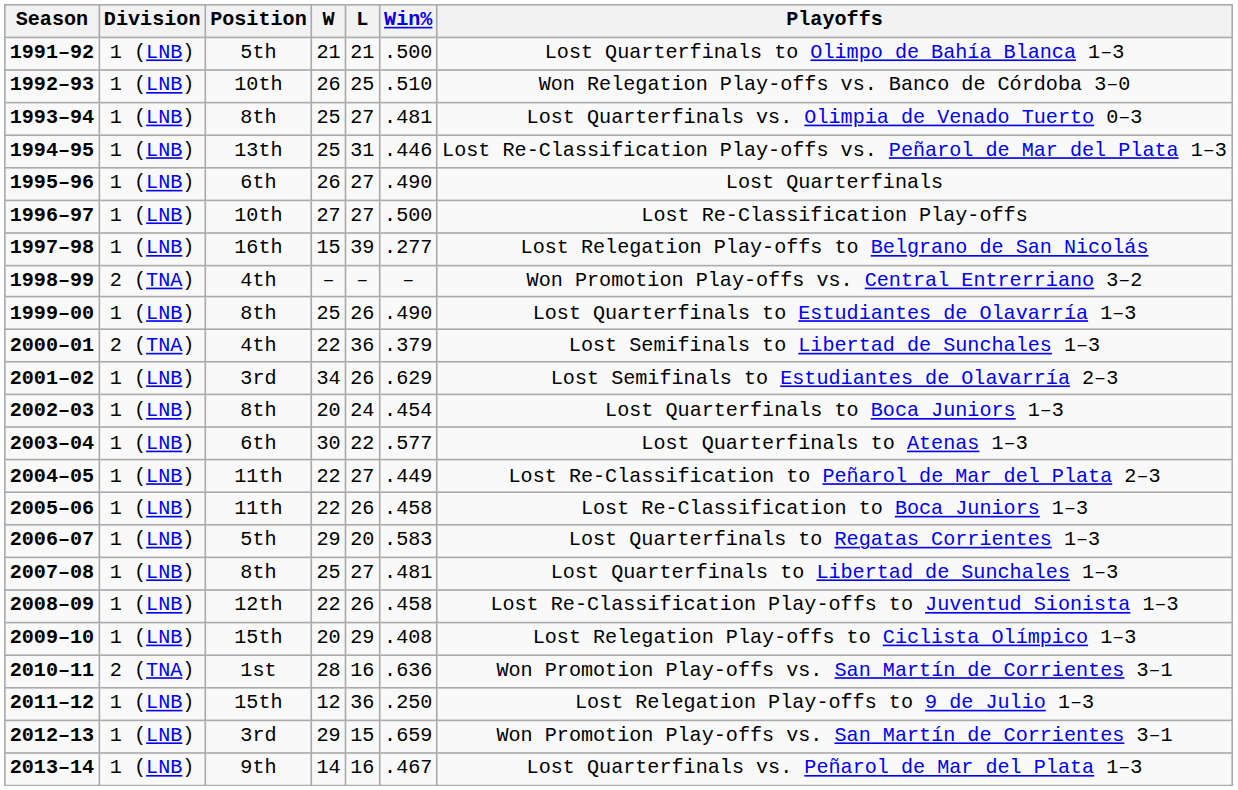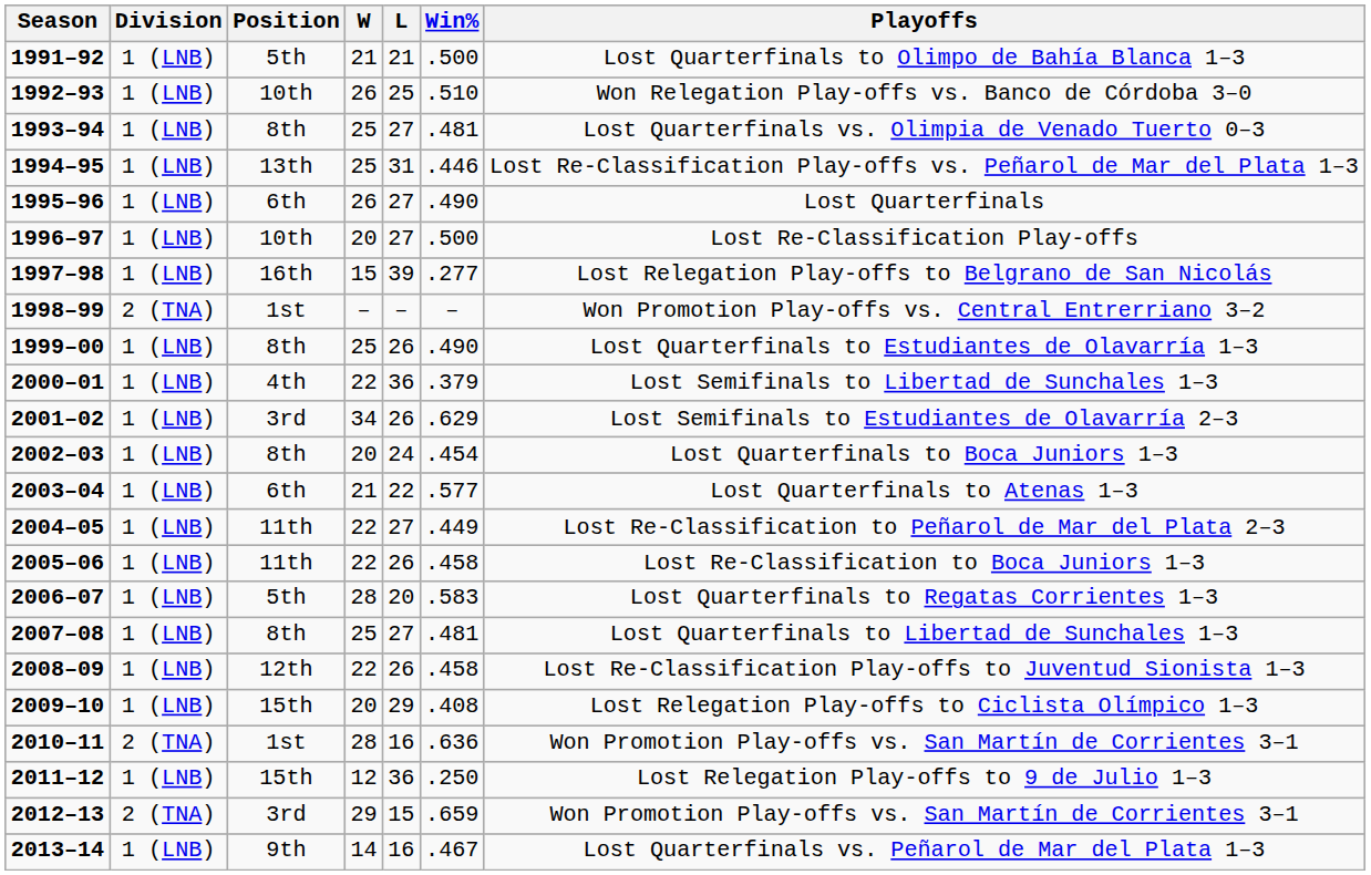1996–97 | W: 27 -> 20
1998–99 | Position: 4th -> 1st
2000–01 | Division: 2 (TNA) -> 1 (LNB)
2003–04 | W: 30 -> 21
2006–07 | W: 29 -> 28
2012–13 | Division: 1 (LNB) -> 2 (TNA)
